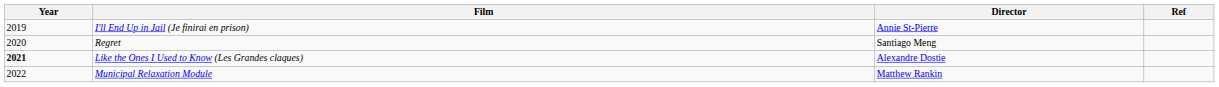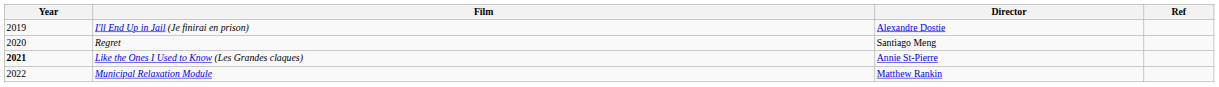I'll End Up in Jail (Je finirai en prison) | Director: Annie St-Pierre -> Alexandre Dostie
Like the Ones I Used to Know (Les Grandes claques) | Director: Alexandre Dostie -> Annie St-Pierre
